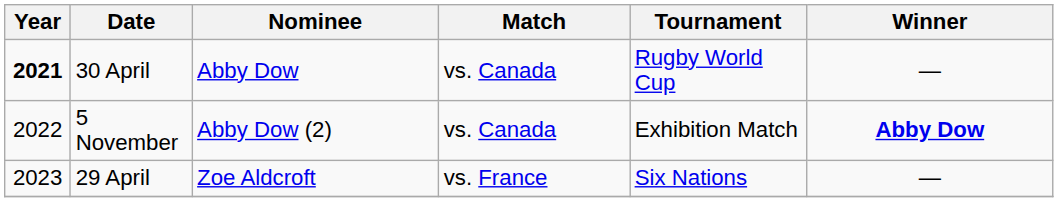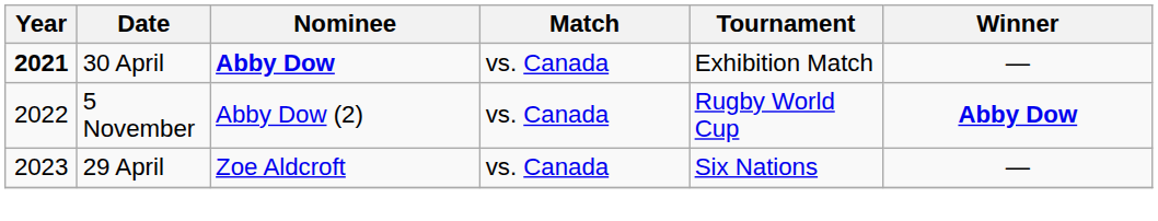30 April | Nominee: normal -> bold
30 April | Tournament: Rugby World Cup -> Exhibition Match
5 November | Tournament: Exhibition Match -> Rugby World Cup
29 April | Match: vs. France -> vs. Canada
